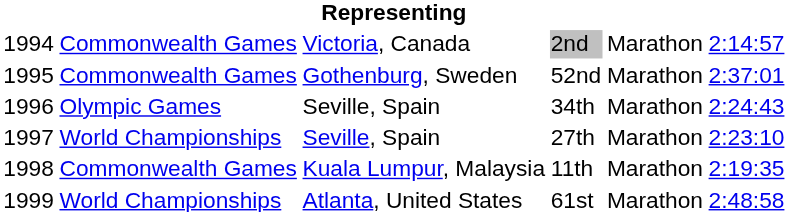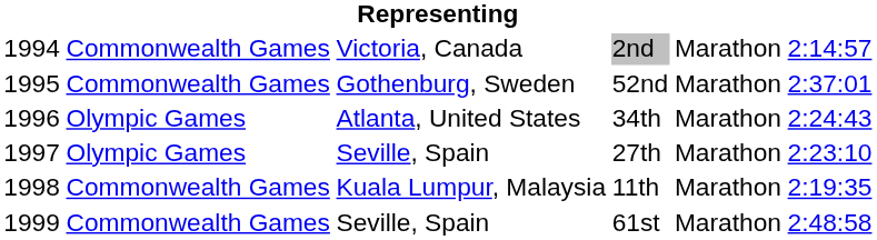34th | column 3: Seville, Spain -> Atlanta, United States
27th | column 2: World Championships -> Olympic Games
61st | column 2: World Championships -> Commonwealth Games
61st | column 3: Atlanta, United States -> Seville, Spain
